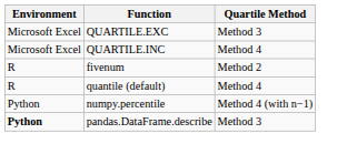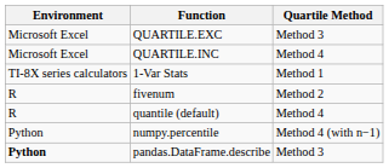+ row: TI-8X series calculators | 1-Var Stats | Method 1
